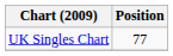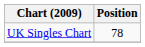UK Singles Chart | Position: 77 -> 78
